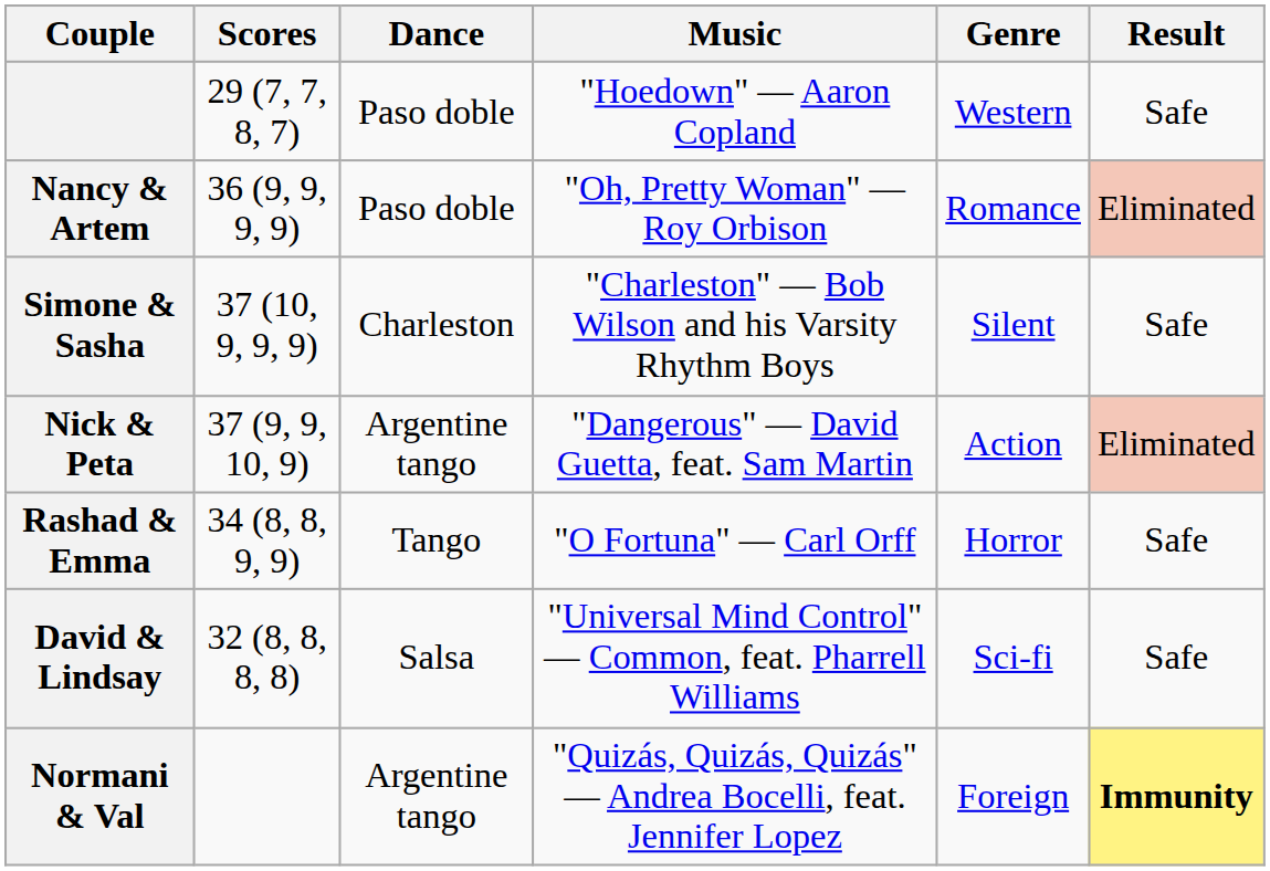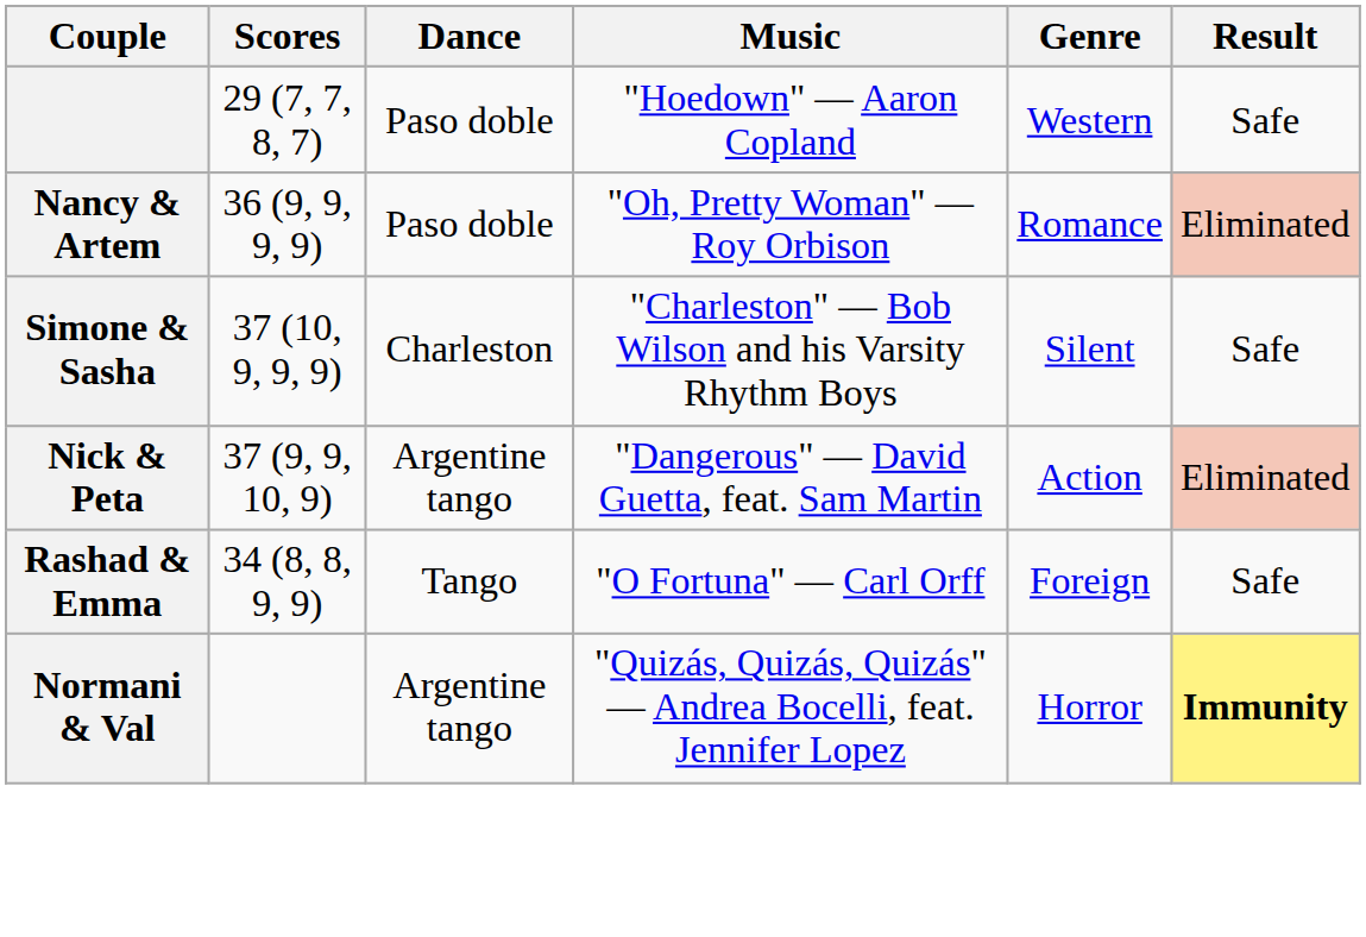Rashad & Emma | Genre: Horror -> Foreign
- row: David & Lindsay | 32 (8, 8, 8, 8) | Salsa | "Universal Mind Control" — Common, feat. Pharrell Williams | Sci-fi | Safe
Normani & Val | Genre: Foreign -> Horror
